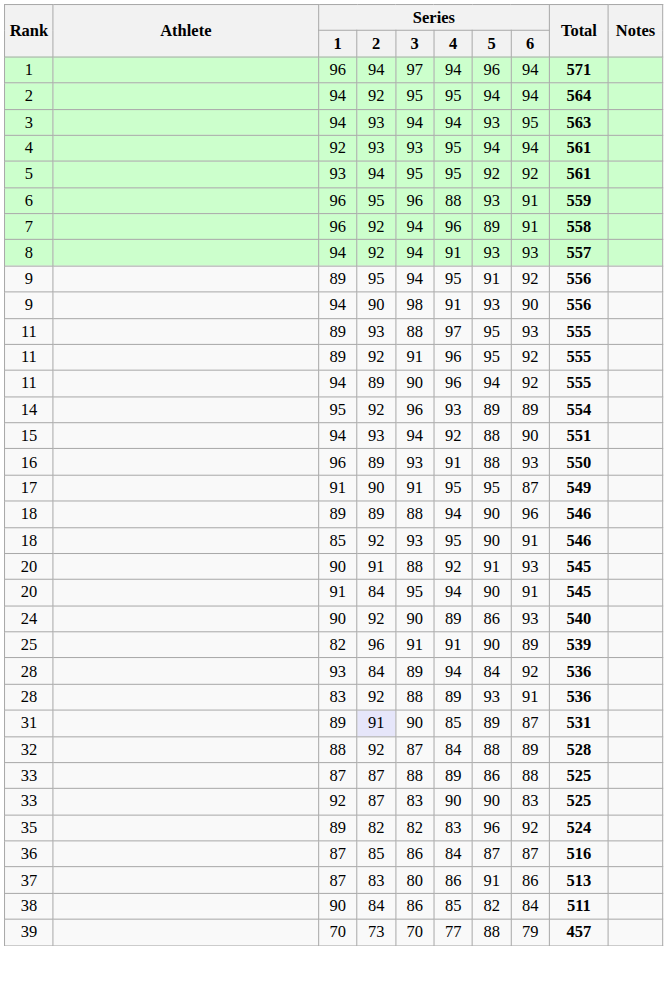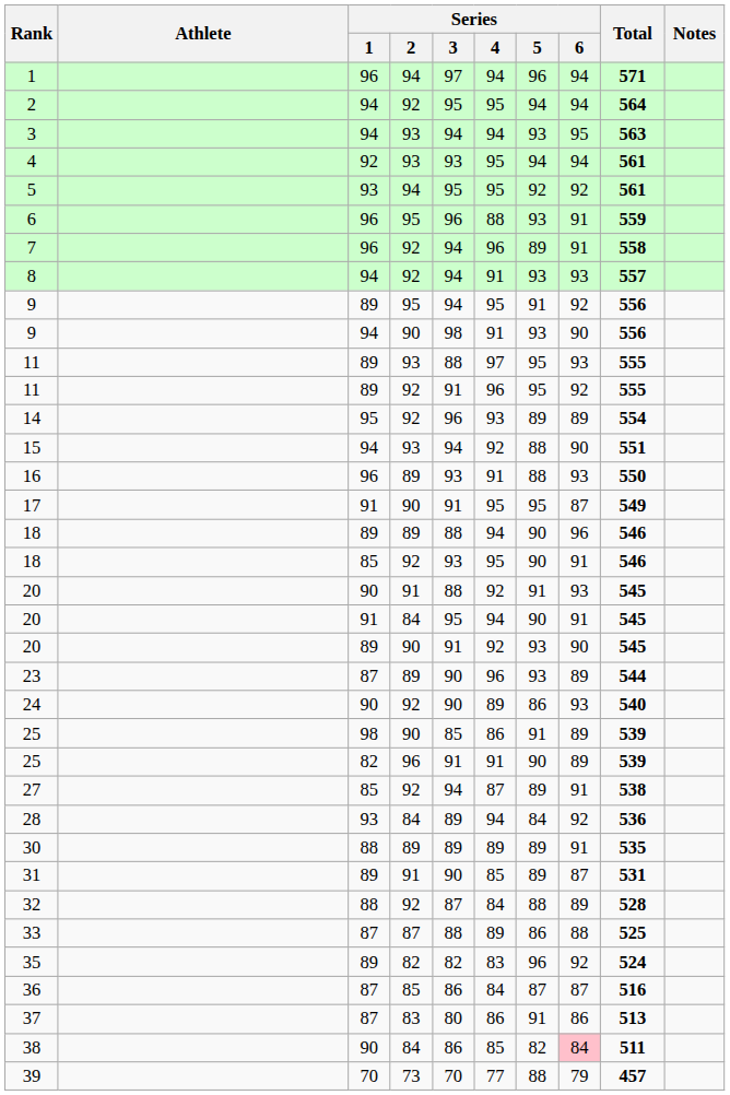- row: 11 | 94 | 89 | 90 | 96 | 94 | 92 | 555
+ row: 20 | 89 | 90 | 91 | 92 | 93 | 90 | 545
+ row: 23 | 87 | 89 | 90 | 96 | 93 | 89 | 544
+ row: 25 | 98 | 90 | 85 | 86 | 91 | 89 | 539
+ row: 27 | 85 | 92 | 94 | 87 | 89 | 91 | 538
- row: 28 | 83 | 92 | 88 | 89 | 93 | 91 | 536
+ row: 30 | 88 | 89 | 89 | 89 | 89 | 91 | 535
31 | Series / 2: lavender background -> no background
- row: 33 | 92 | 87 | 83 | 90 | 90 | 83 | 525
38 | Series / 6: no background -> pink background
